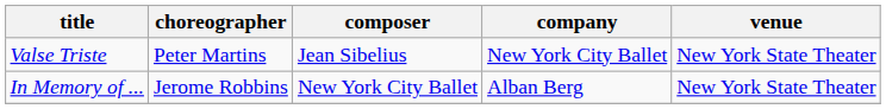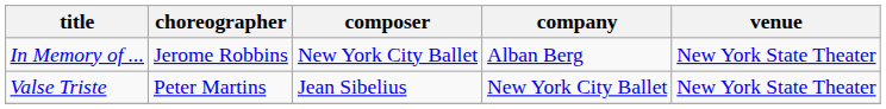rows swapped: In Memory of ... <-> Valse Triste
